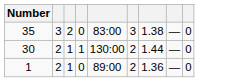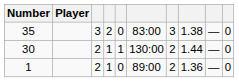+ column: Player
